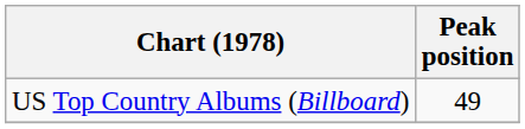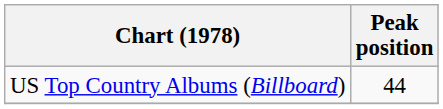US Top Country Albums (Billboard) | Peak position: 49 -> 44
